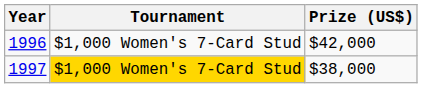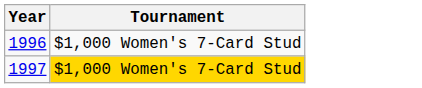- column: Prize (US$) | $42,000 | $38,000
